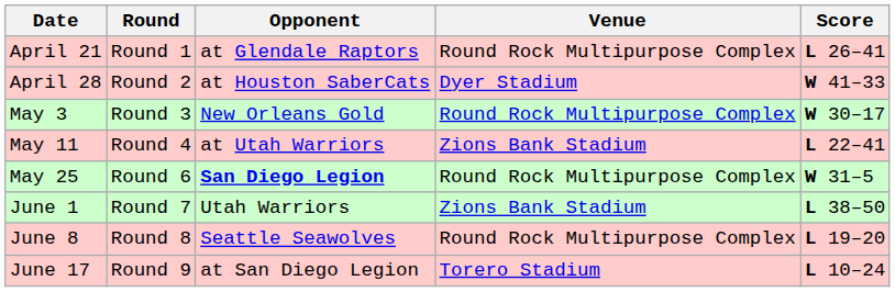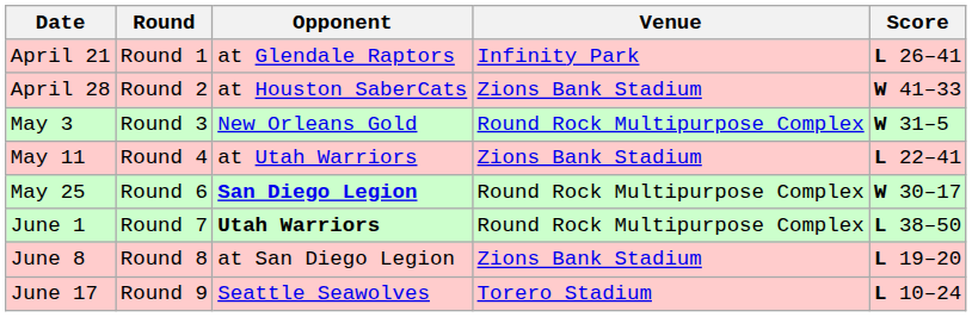April 21 | Venue: Round Rock Multipurpose Complex -> Infinity Park
April 28 | Venue: Dyer Stadium -> Zions Bank Stadium
May 3 | Score: W 30–17 -> W 31–5
May 25 | Score: W 31–5 -> W 30–17
June 1 | Opponent: normal -> bold
June 1 | Venue: Zions Bank Stadium -> Round Rock Multipurpose Complex
June 8 | Opponent: Seattle Seawolves -> at San Diego Legion
June 8 | Venue: Round Rock Multipurpose Complex -> Zions Bank Stadium
June 17 | Opponent: at San Diego Legion -> Seattle Seawolves
